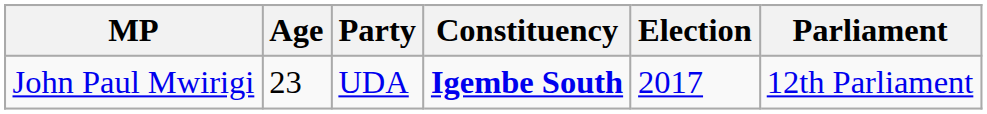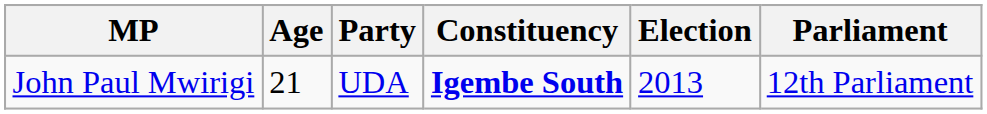John Paul Mwirigi | Age: 23 -> 21
John Paul Mwirigi | Election: 2017 -> 2013
